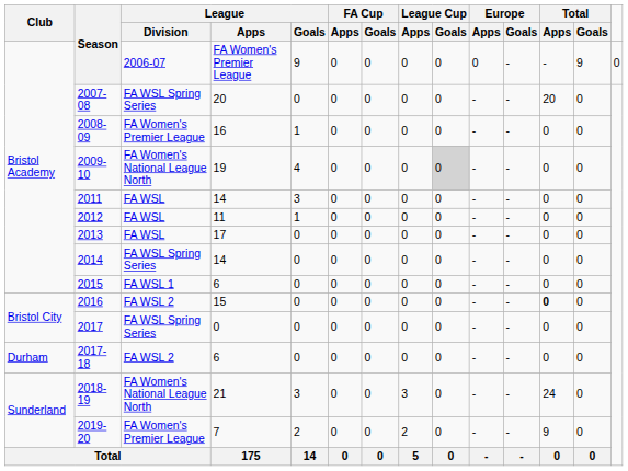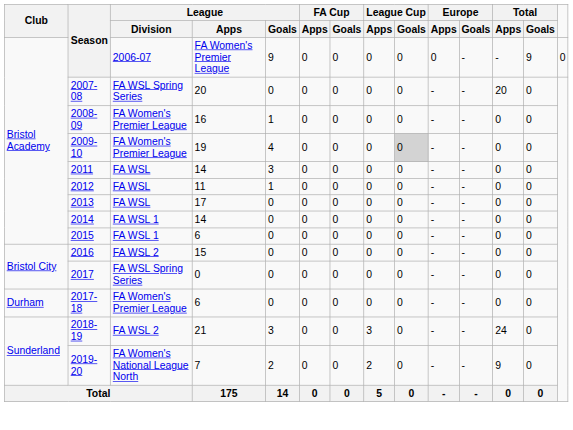2009-10 | League / Division: FA Women's National League North -> FA Women's Premier League
2014 | League / Division: FA WSL Spring Series -> FA WSL 1
2016 | Total / Apps: bold -> normal
2017-18 | League / Division: FA WSL 2 -> FA Women's Premier League
2018-19 | League / Division: FA Women's National League North -> FA WSL 2
2019-20 | League / Division: FA Women's Premier League -> FA Women's National League North
